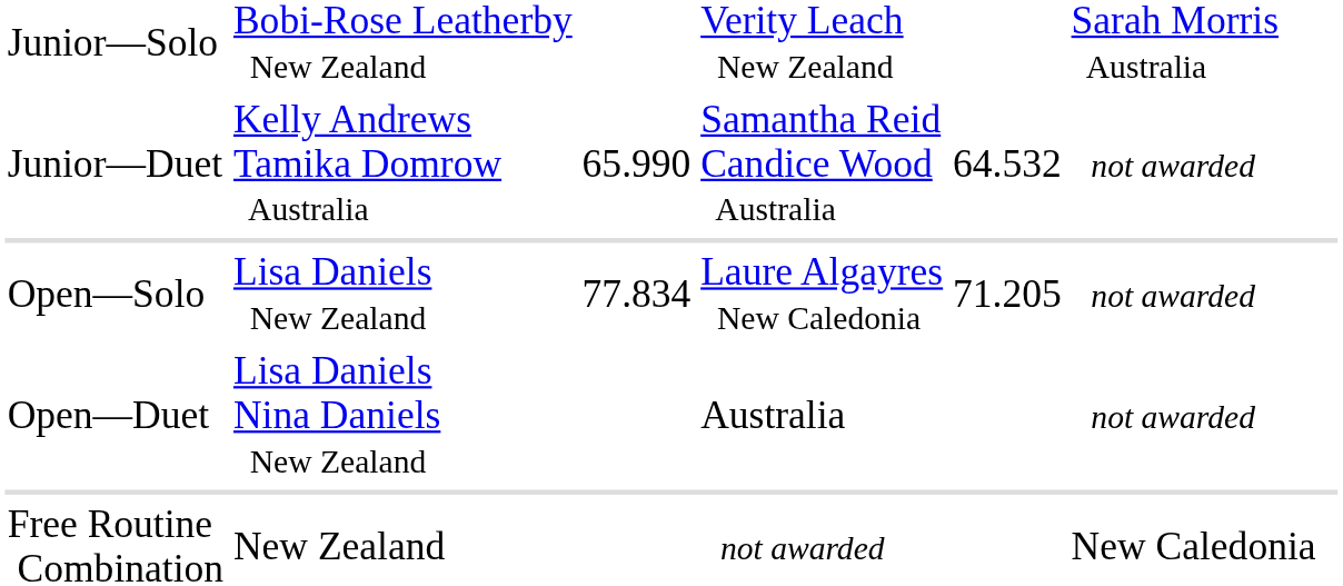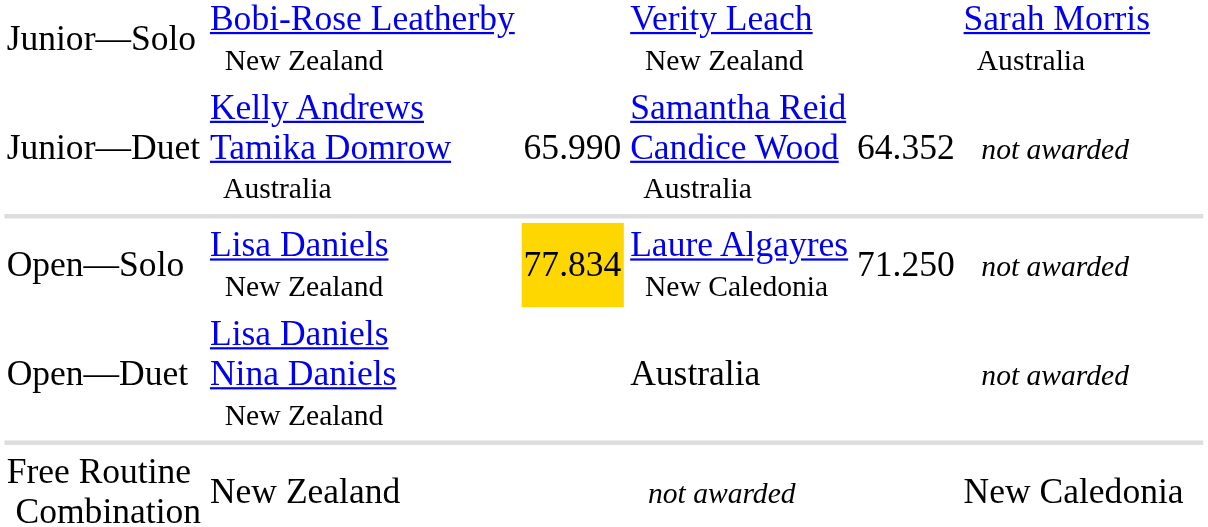Junior—Duet | column 5: 64.532 -> 64.352
Open—Solo | column 3: no background -> gold background
Open—Solo | column 5: 71.205 -> 71.250
